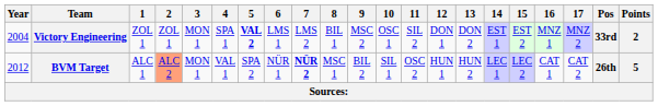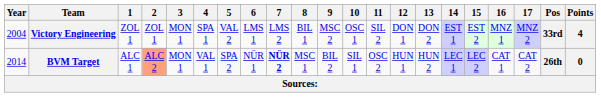Victory Engineering | 5: bold -> normal
Victory Engineering | Points: 2 -> 4
BVM Target | Year: 2012 -> 2014
BVM Target | Points: 5 -> 0
